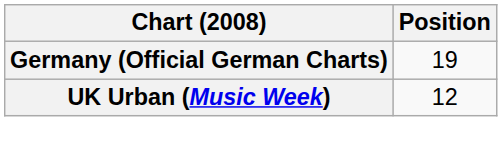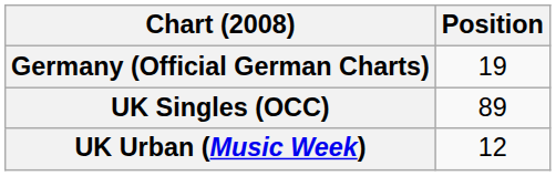+ row: UK Singles (OCC) | 89
